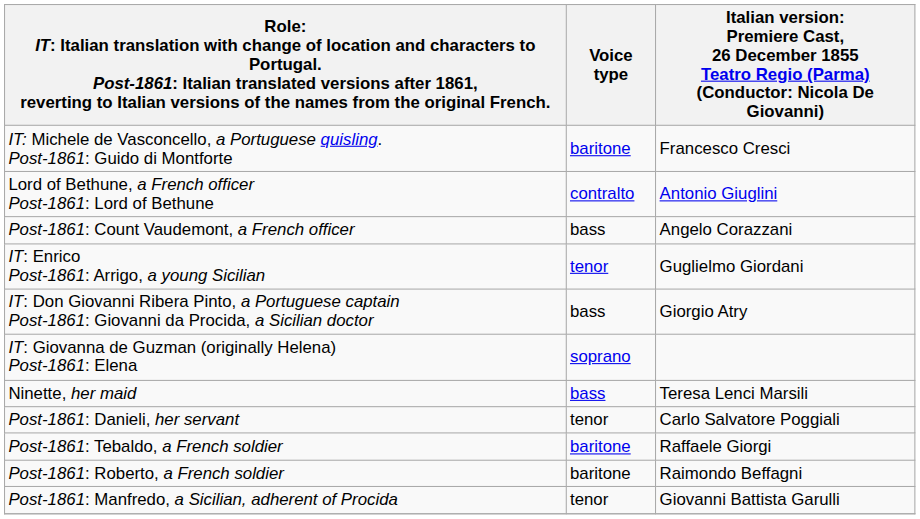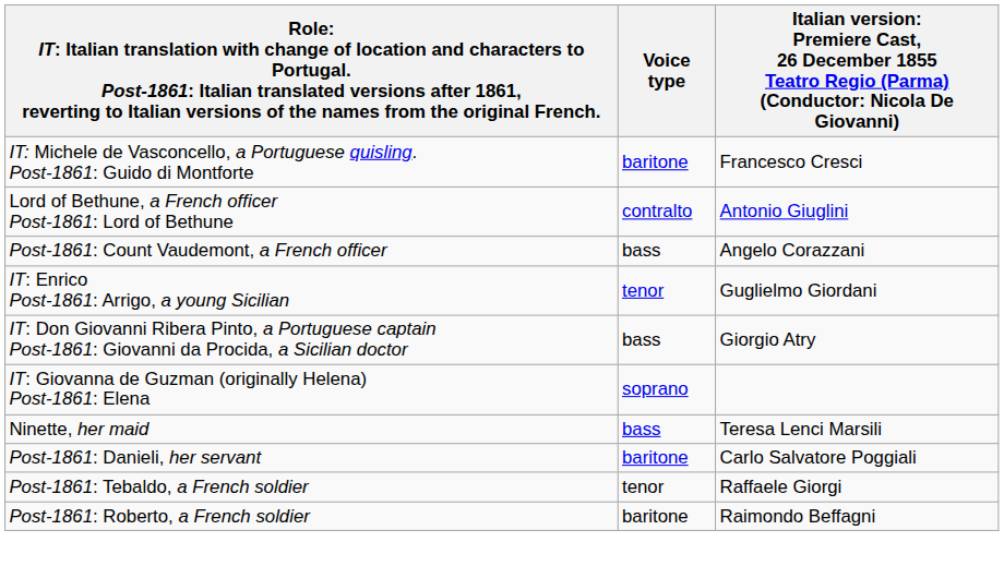Post-1861: Danieli, her servant | Voice type: tenor -> baritone
Post-1861: Tebaldo, a French soldier | Voice type: baritone -> tenor
- row: Post-1861: Manfredo, a Sicilian, adherent of Procida | tenor | Giovanni Battista Garulli
